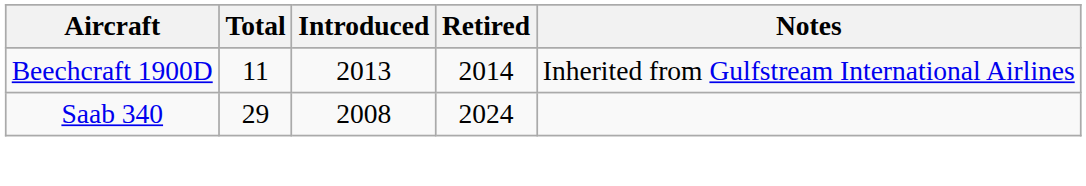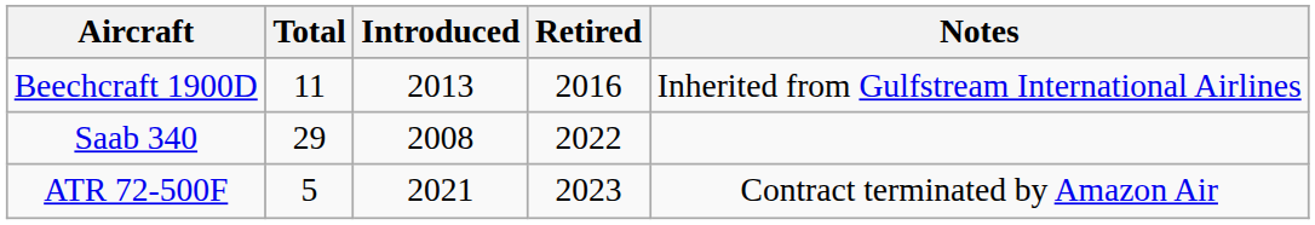Beechcraft 1900D | Retired: 2014 -> 2016
Saab 340 | Retired: 2024 -> 2022
+ row: ATR 72-500F | 5 | 2021 | 2023 | Contract terminated by Amazon Air
